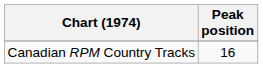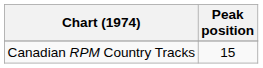Canadian RPM Country Tracks | Peak position: 16 -> 15
